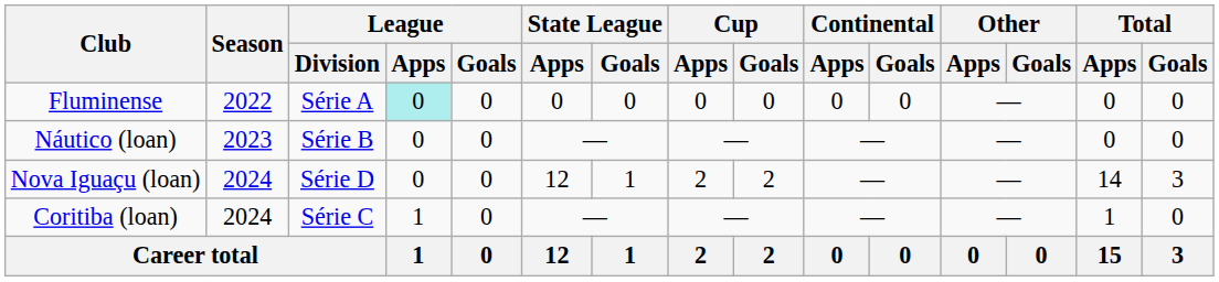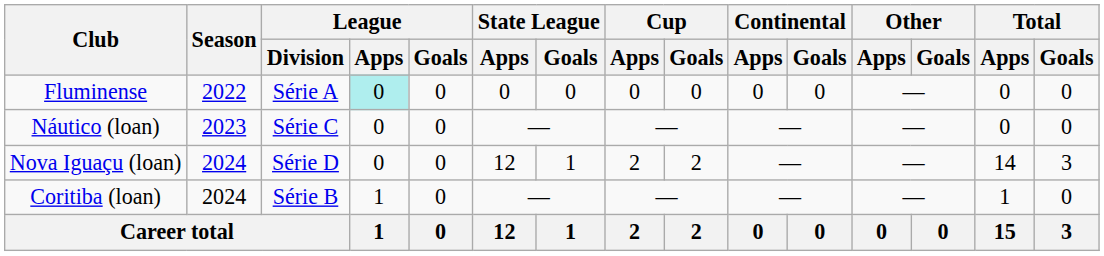Náutico (loan) | League / Division: Série B -> Série C
Coritiba (loan) | League / Division: Série C -> Série B
